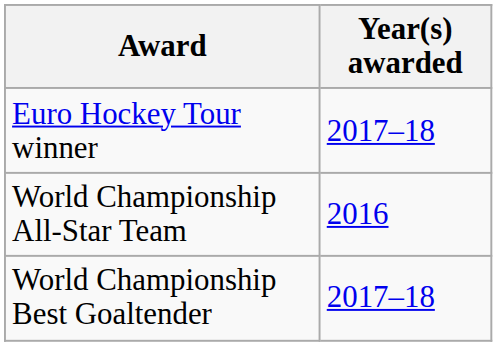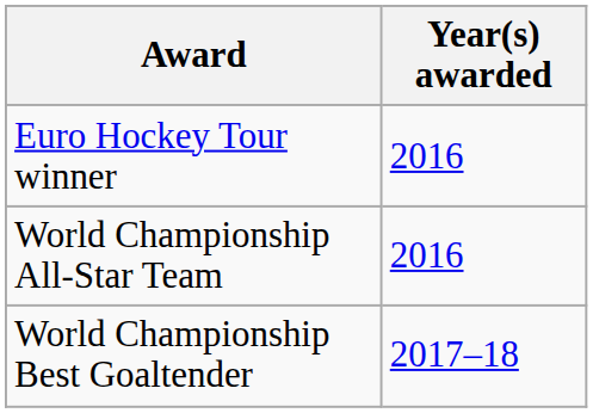Euro Hockey Tour winner | Year(s) awarded: 2017–18 -> 2016
